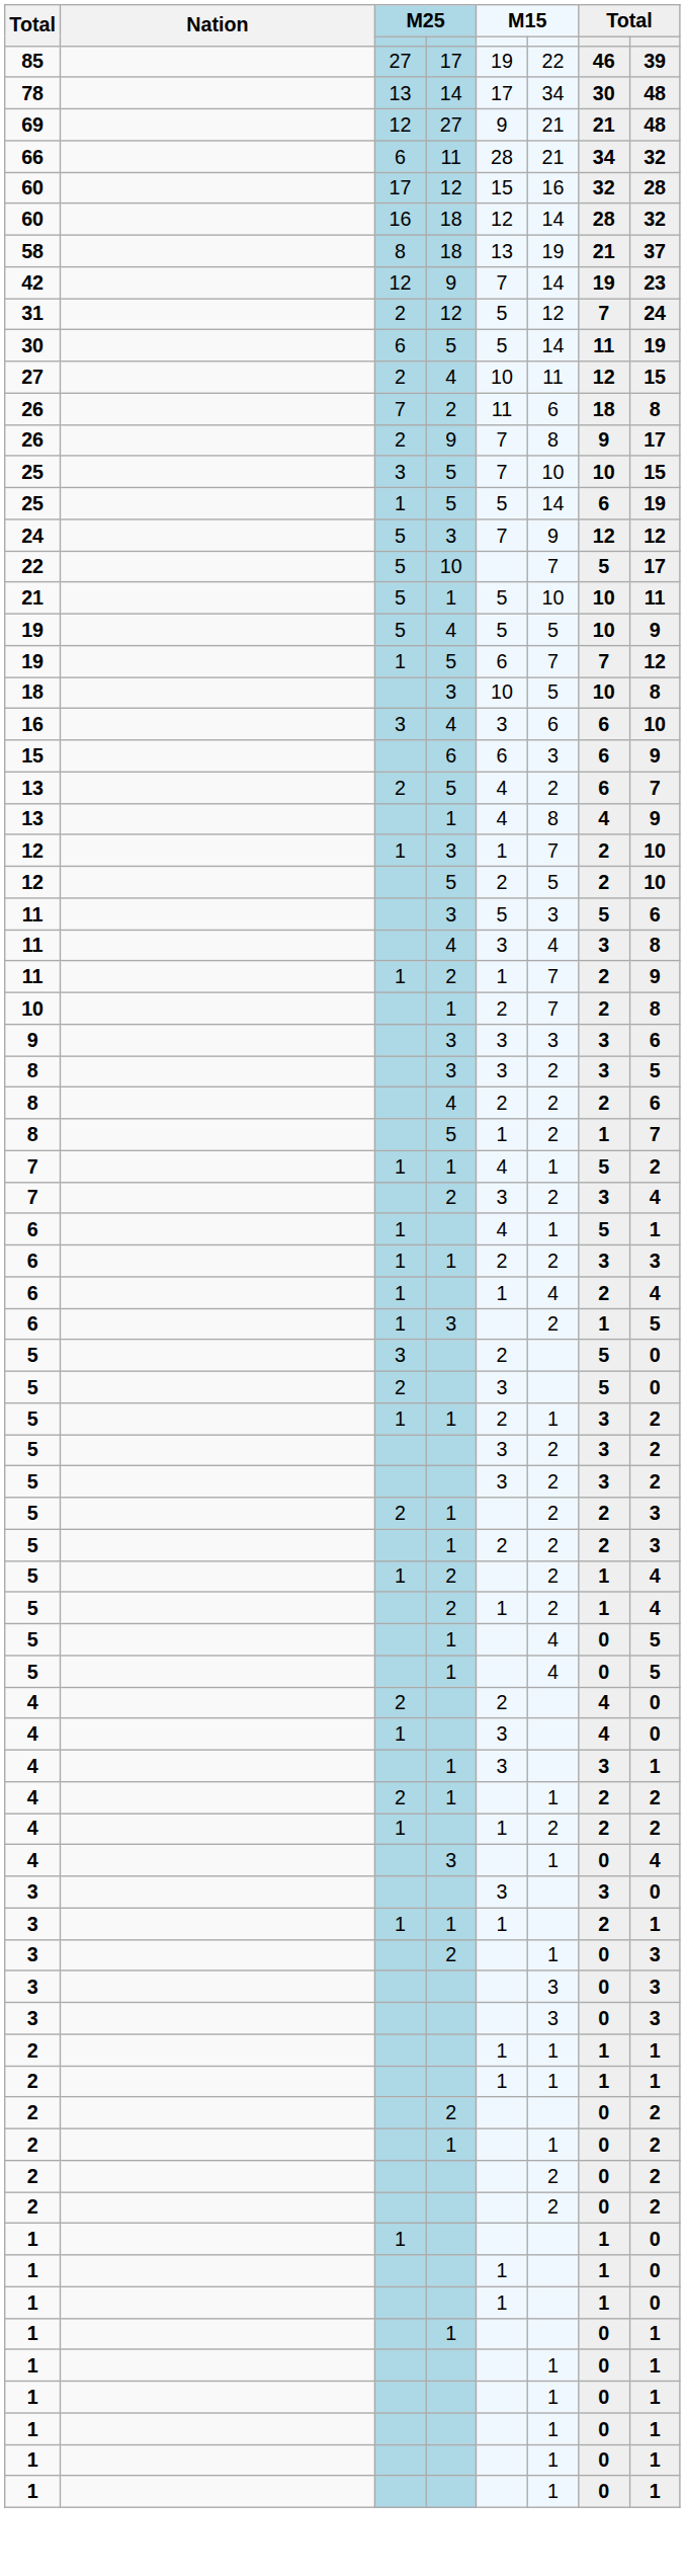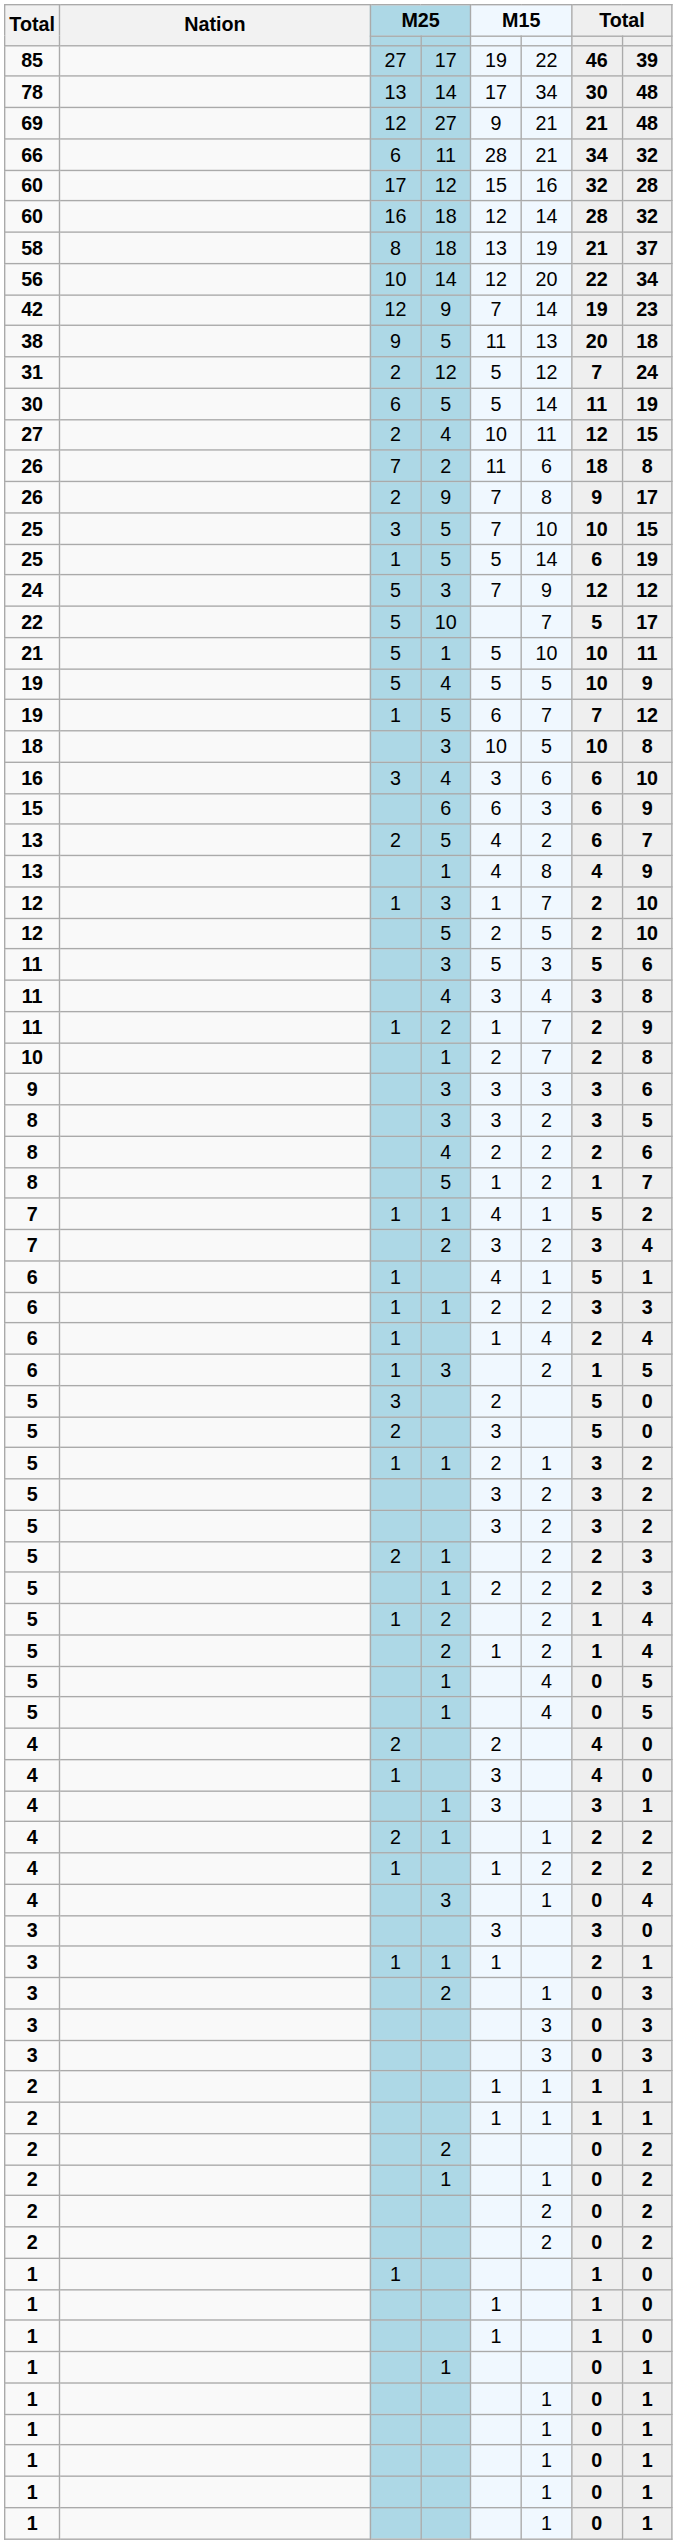+ row: 56 | 10 | 14 | 12 | 20 | 22 | 34
+ row: 38 | 9 | 5 | 11 | 13 | 20 | 18
